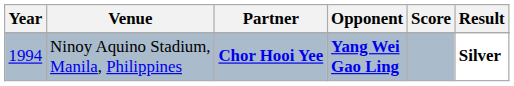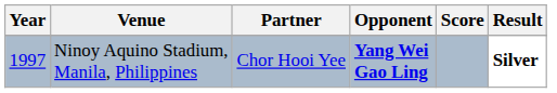Ninoy Aquino Stadium, Manila, Philippines | Year: 1994 -> 1997
Ninoy Aquino Stadium, Manila, Philippines | Partner: bold -> normal
